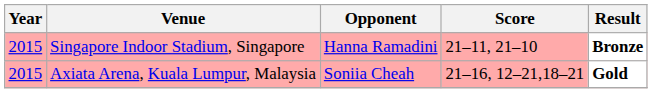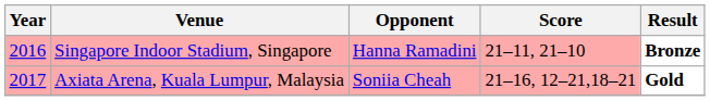Singapore Indoor Stadium, Singapore | Year: 2015 -> 2016
Axiata Arena, Kuala Lumpur, Malaysia | Year: 2015 -> 2017
